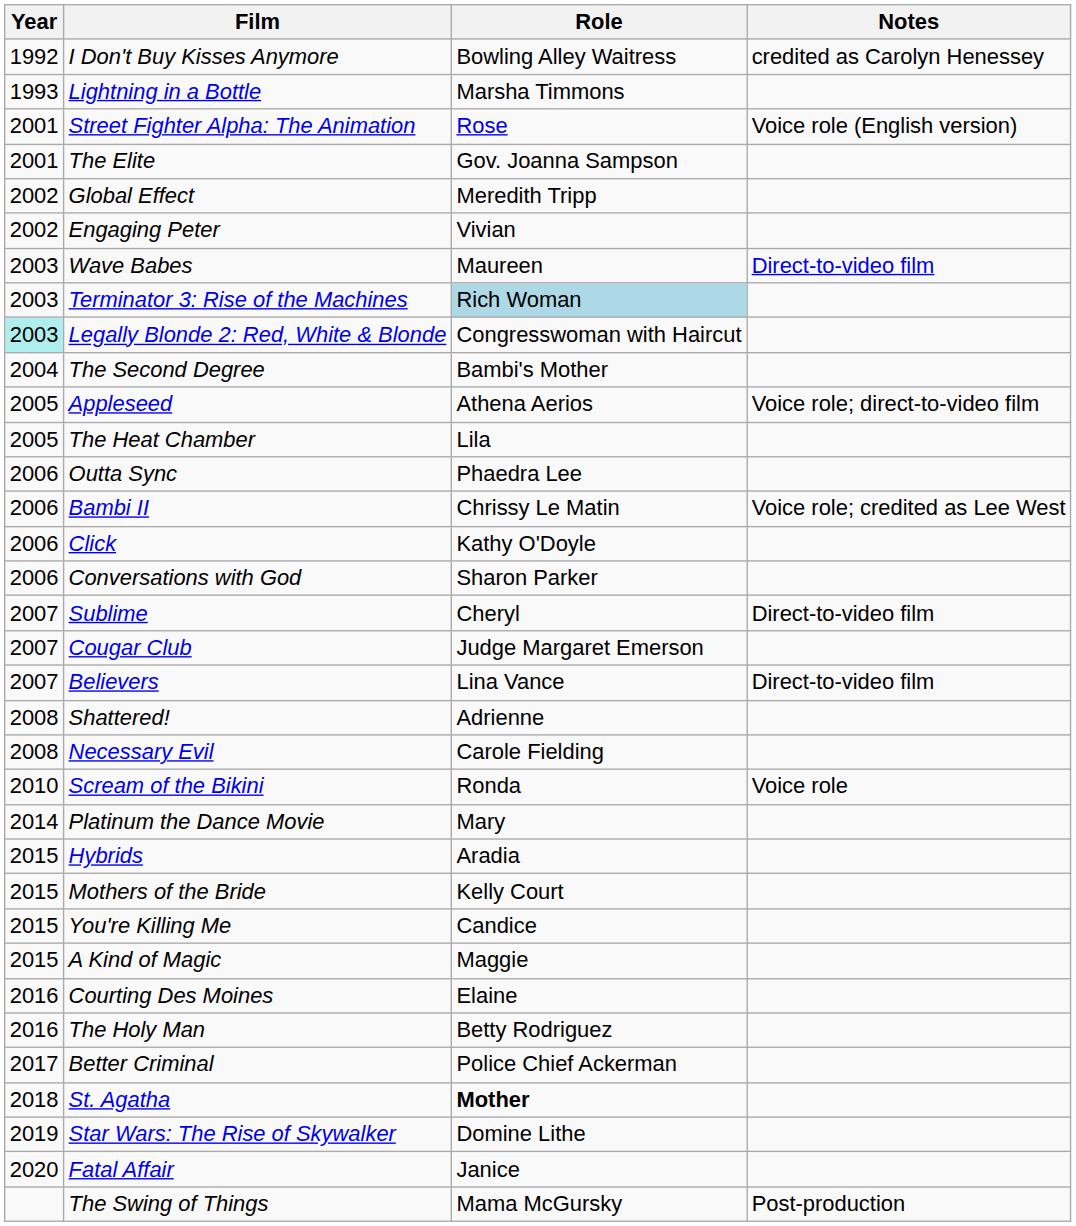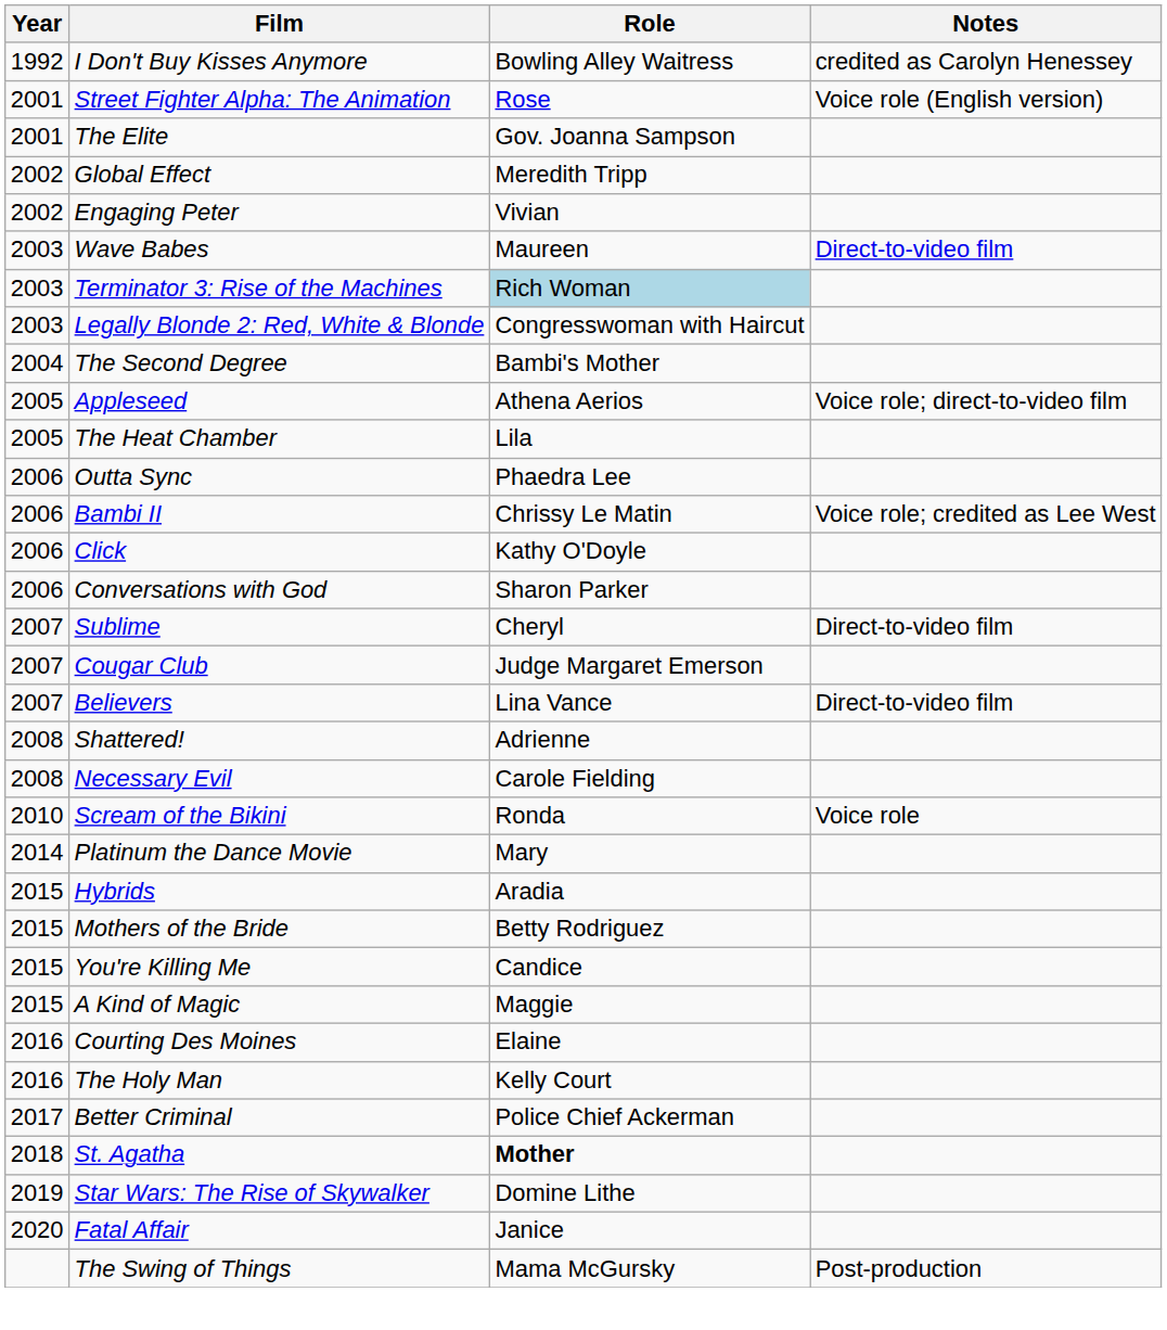- row: 1993 | Lightning in a Bottle | Marsha Timmons
Legally Blonde 2: Red, White & Blonde | Year: paleturquoise background -> no background
Mothers of the Bride | Role: Kelly Court -> Betty Rodriguez
The Holy Man | Role: Betty Rodriguez -> Kelly Court
